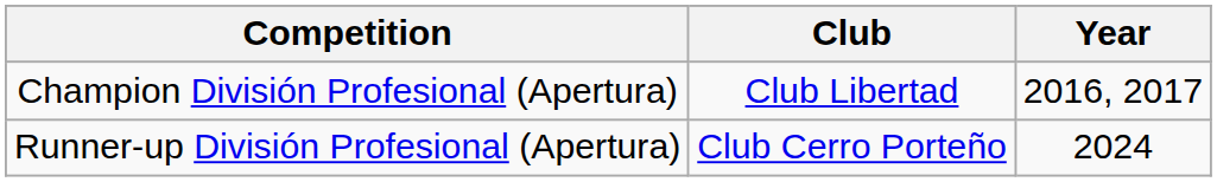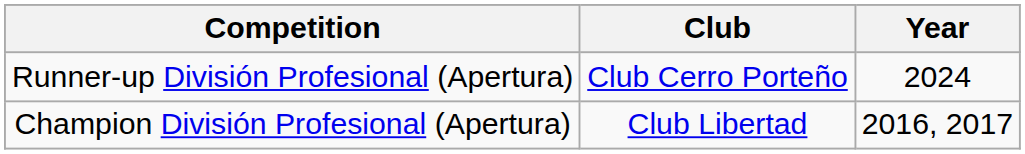rows swapped: Champion División Profesional (Apertura) <-> Runner-up División Profesional (Apertura)
